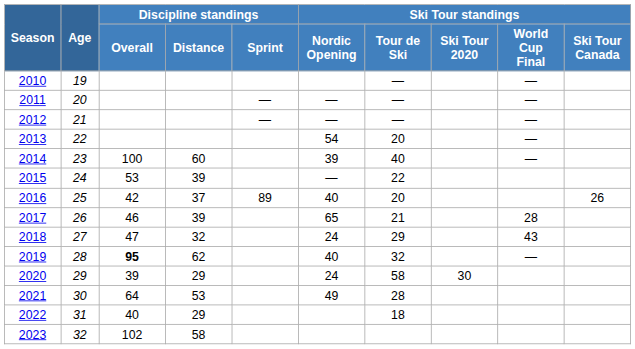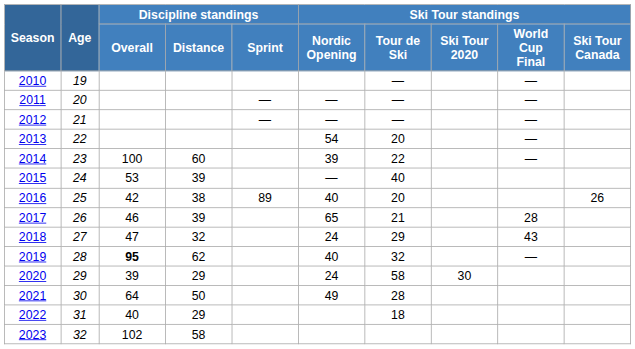2014 | Ski Tour standings / Tour de Ski: 40 -> 22
2015 | Ski Tour standings / Tour de Ski: 22 -> 40
2016 | Discipline standings / Distance: 37 -> 38
2021 | Discipline standings / Distance: 53 -> 50
